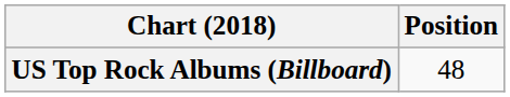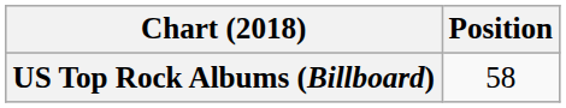US Top Rock Albums (Billboard) | Position: 48 -> 58
